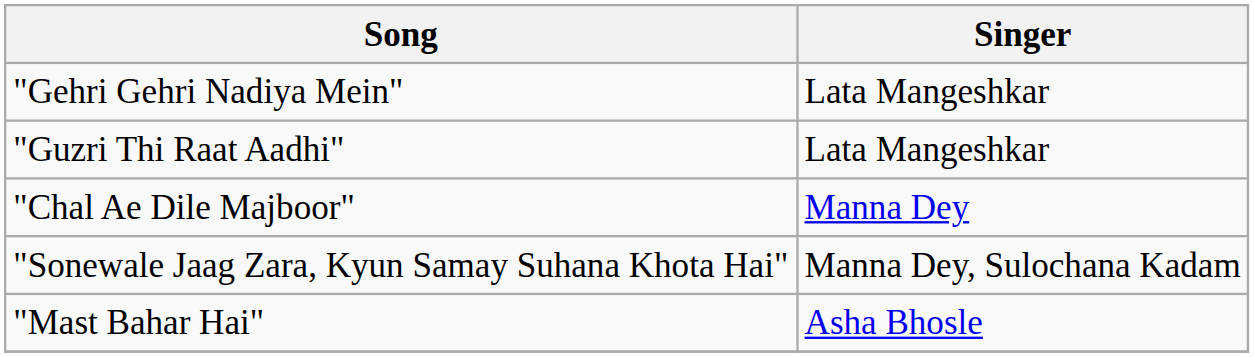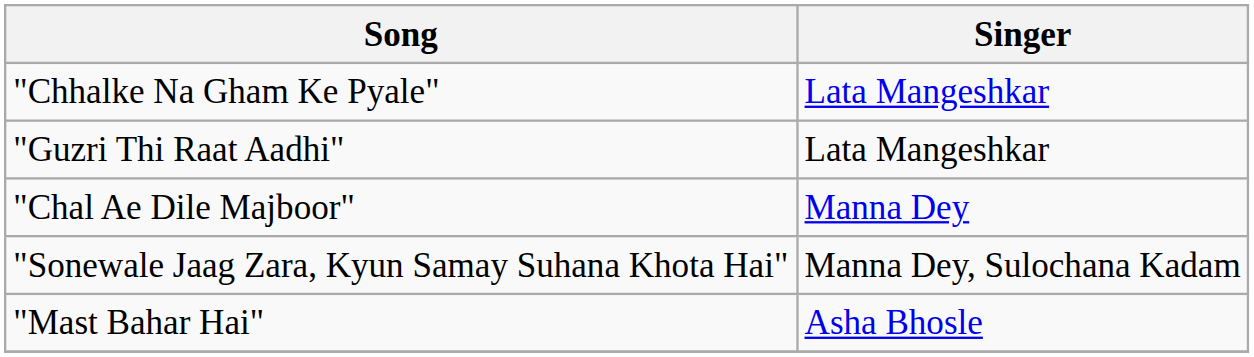+ row: "Chhalke Na Gham Ke Pyale" | Lata Mangeshkar
- row: "Gehri Gehri Nadiya Mein" | Lata Mangeshkar
